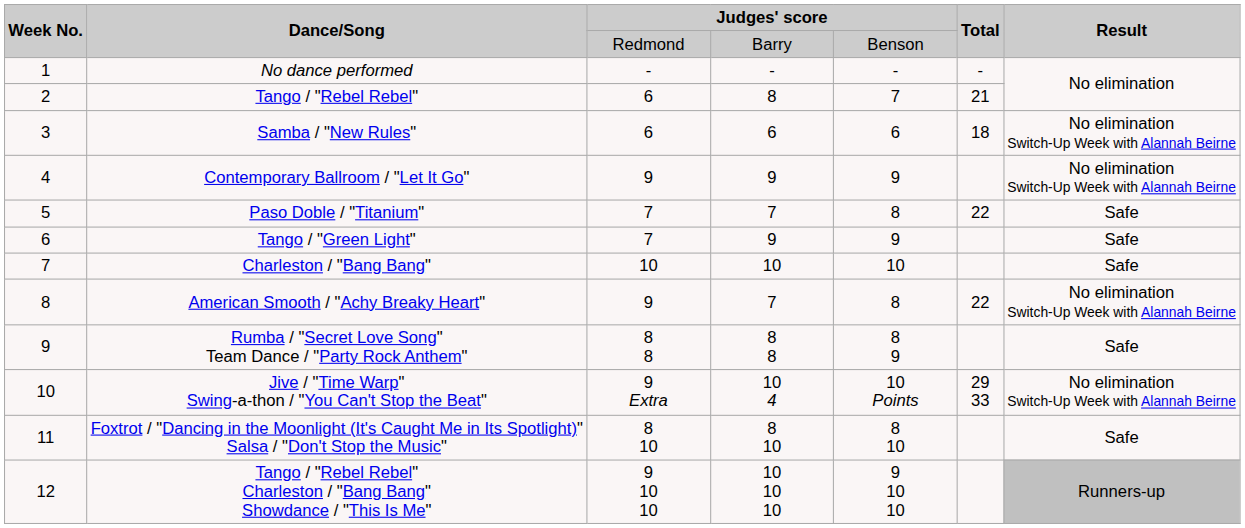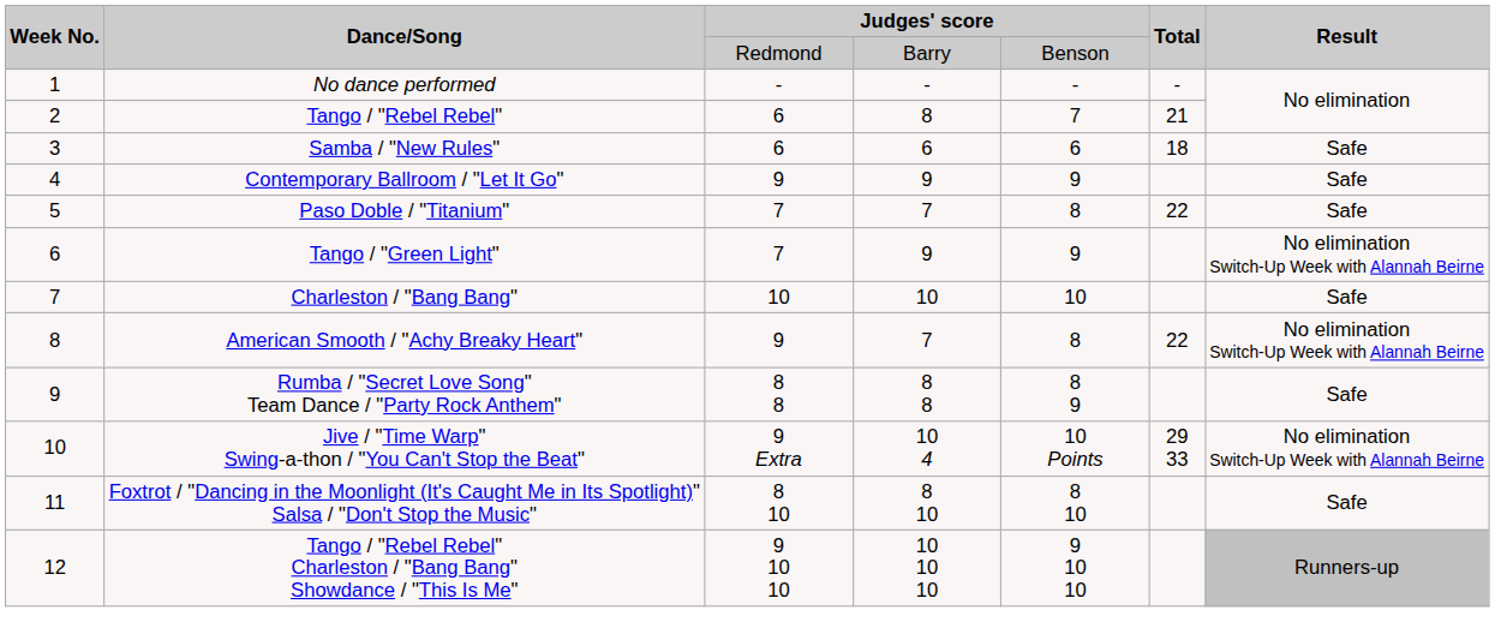Samba / "New Rules" | Result: No elimination Switch-Up Week with Alannah Beirne -> Safe
Contemporary Ballroom / "Let It Go" | Result: No elimination Switch-Up Week with Alannah Beirne -> Safe
Tango / "Green Light" | Result: Safe -> No elimination Switch-Up Week with Alannah Beirne
